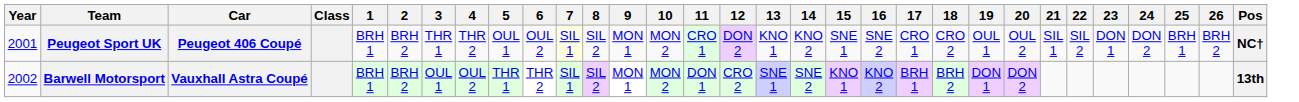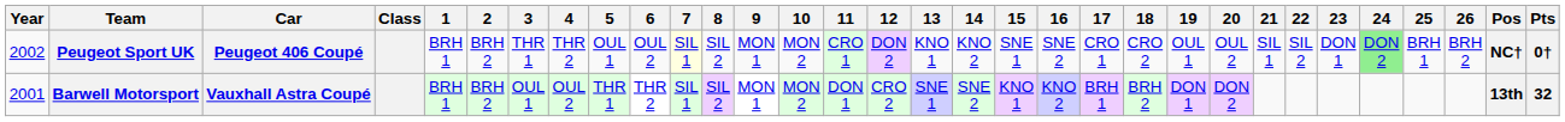+ column: Pts | 0† | 32
Peugeot Sport UK | Year: 2001 -> 2002
Peugeot Sport UK | 24: no background -> lightgreen background
Barwell Motorsport | Year: 2002 -> 2001
